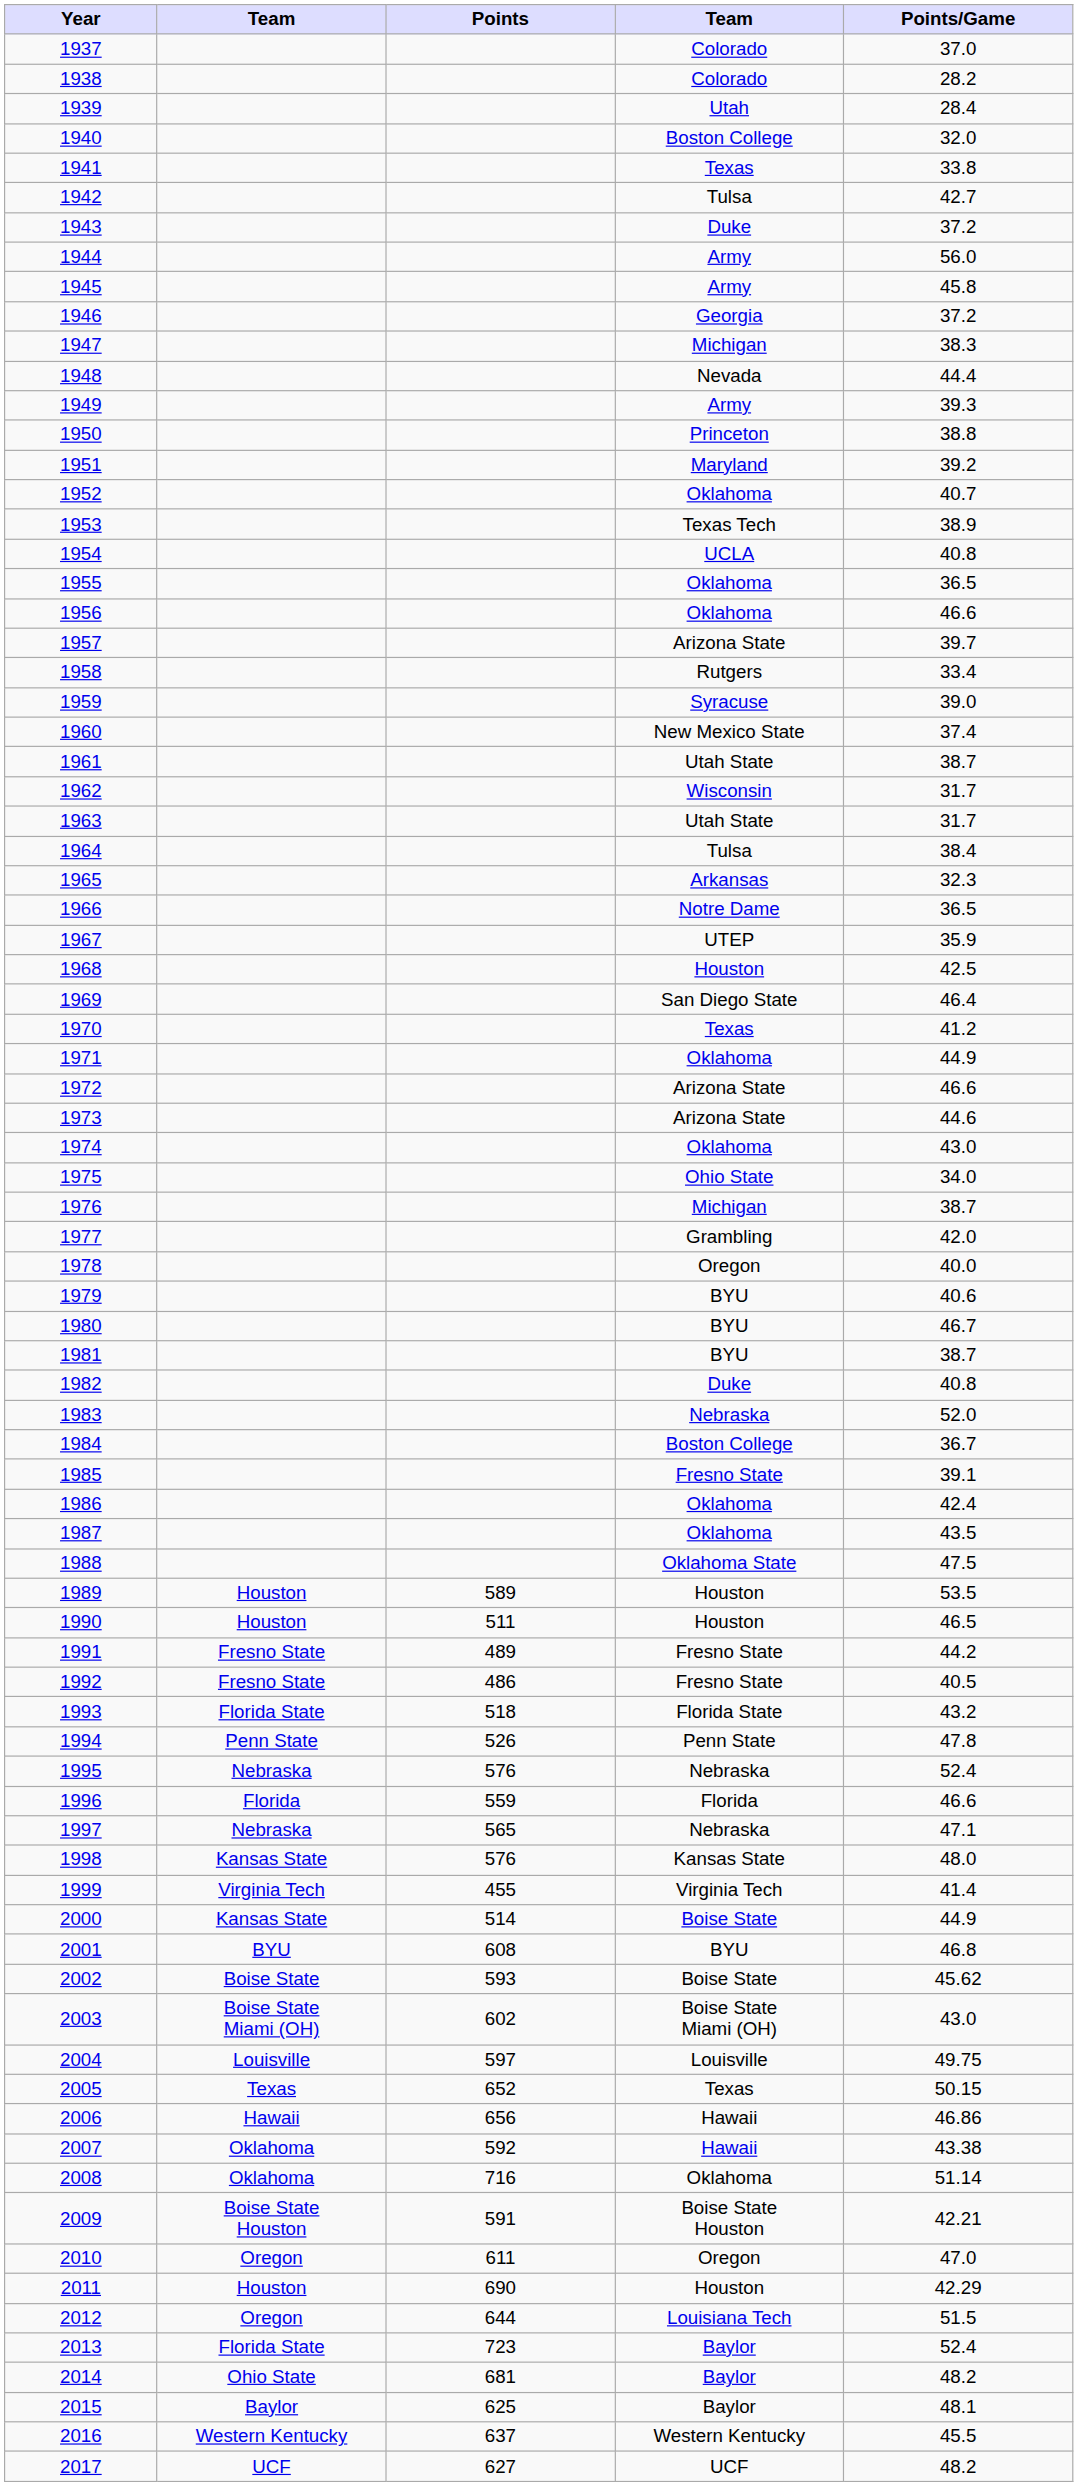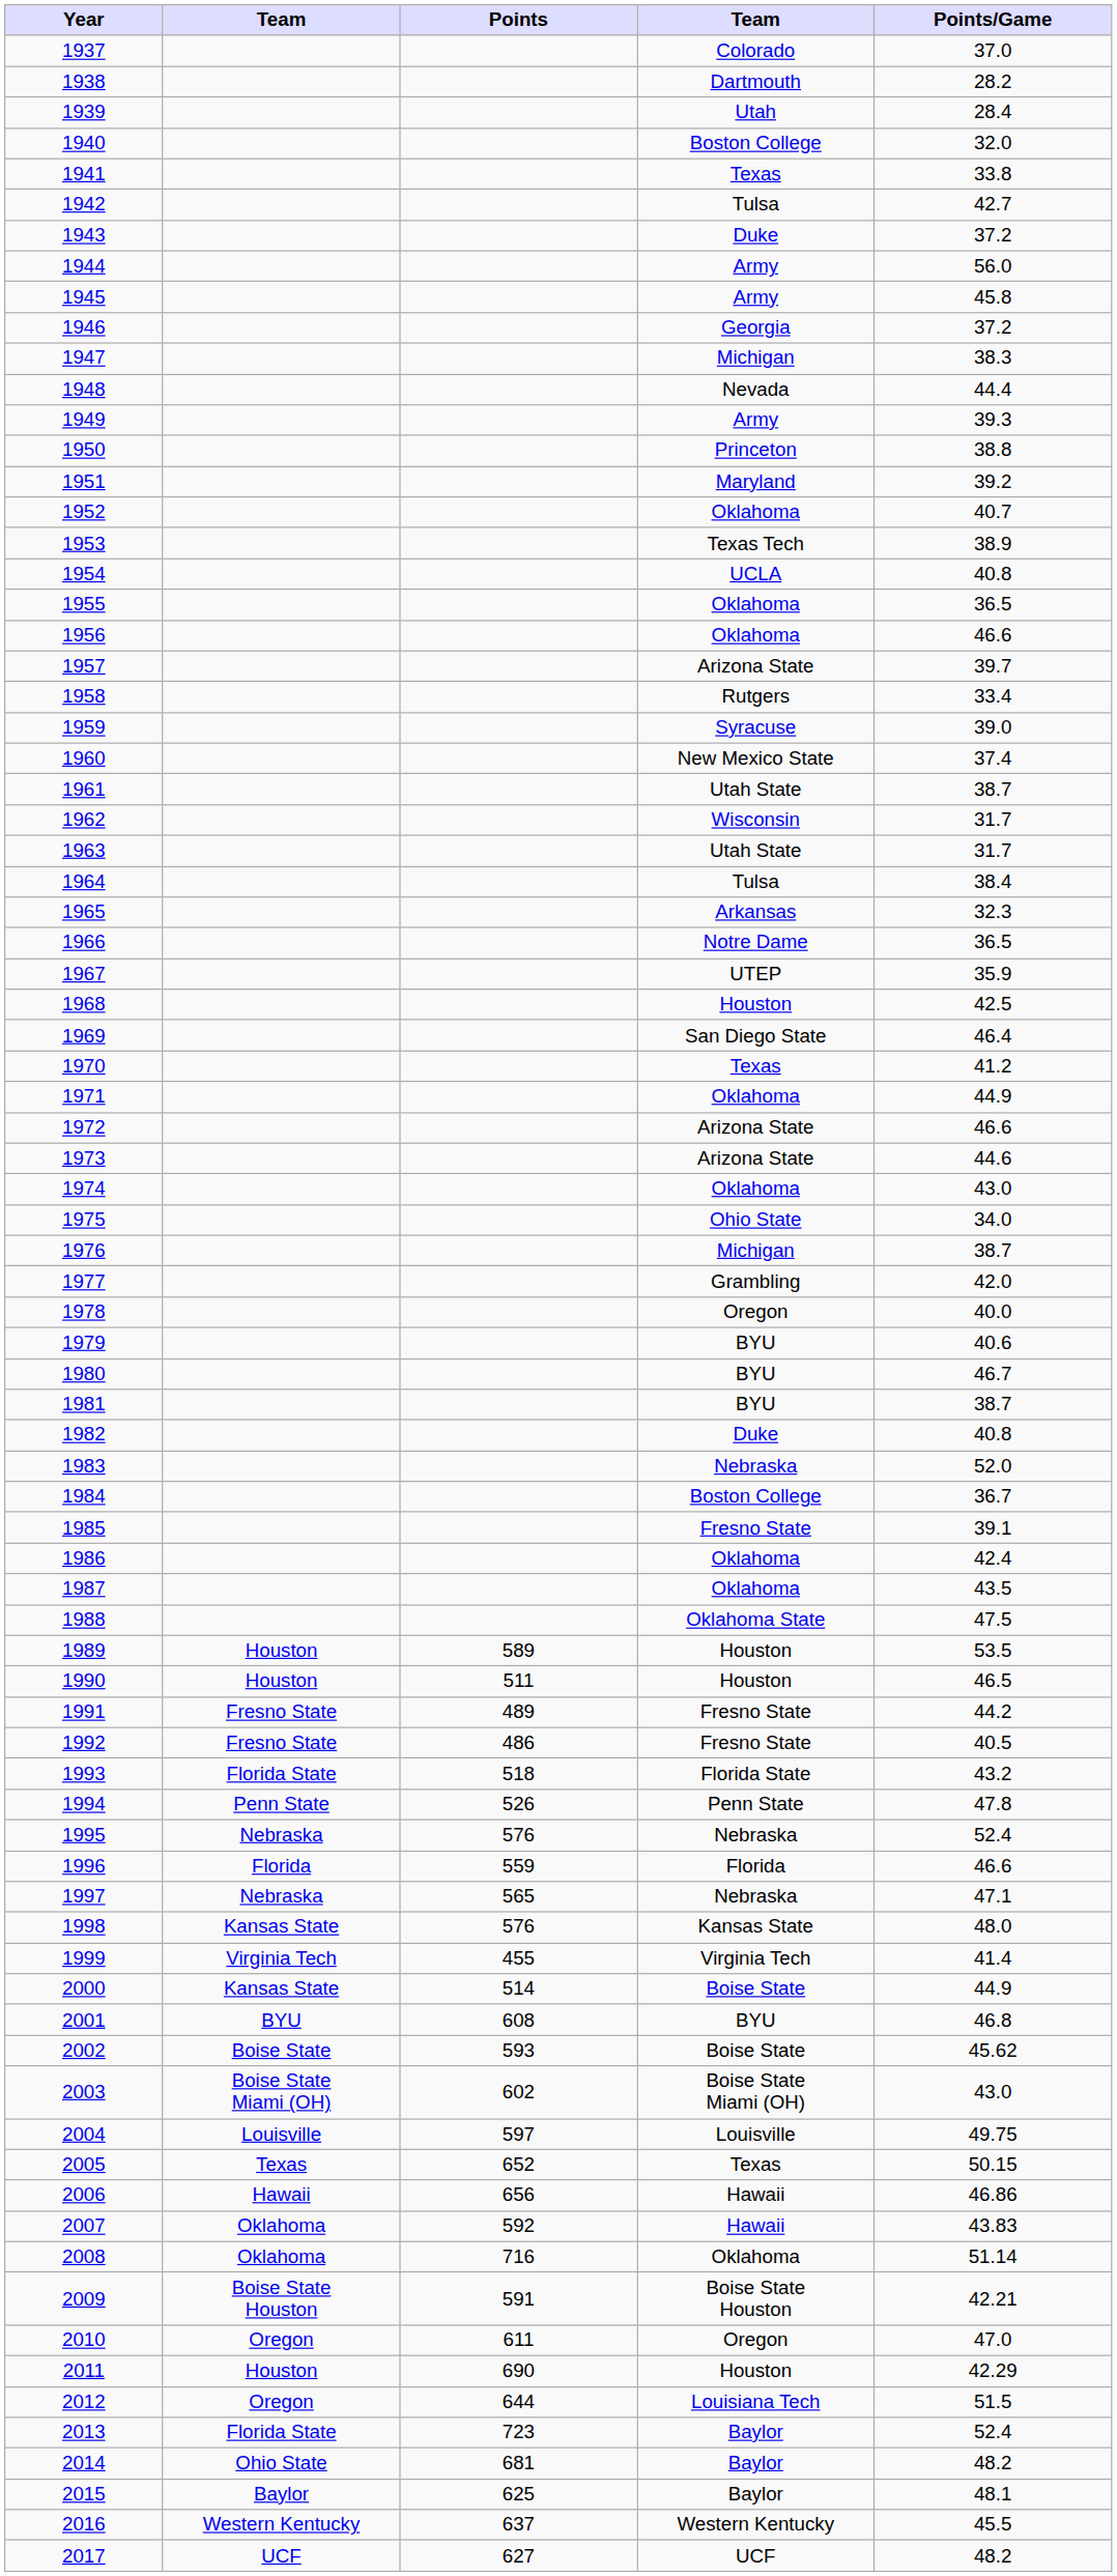1938 | column 4: Colorado -> Dartmouth
2007 | Points/Game: 43.38 -> 43.83
